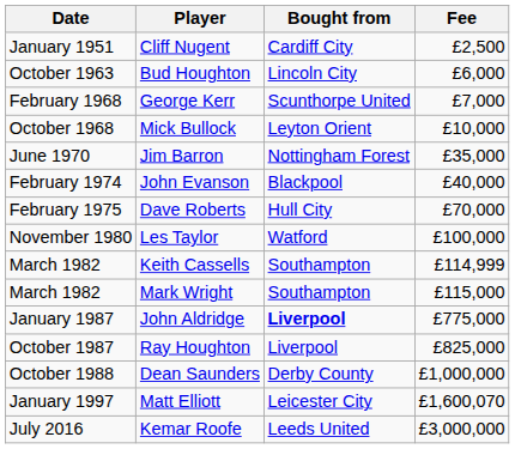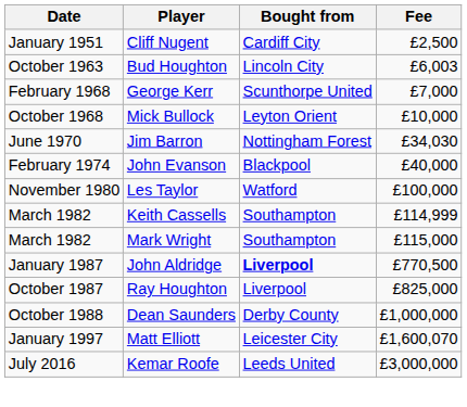Bud Houghton | Fee: £6,000 -> £6,003
Jim Barron | Fee: £35,000 -> £34,030
- row: February 1975 | Dave Roberts | Hull City | £70,000
John Aldridge | Fee: £775,000 -> £770,500
